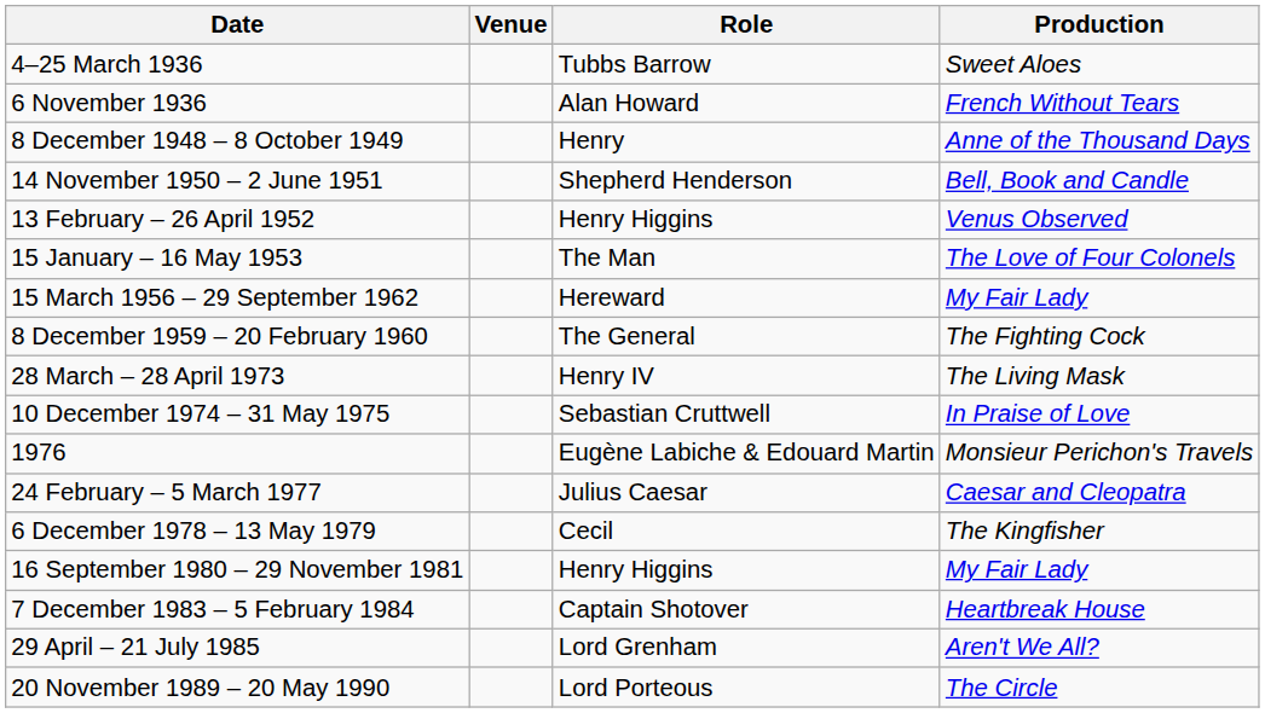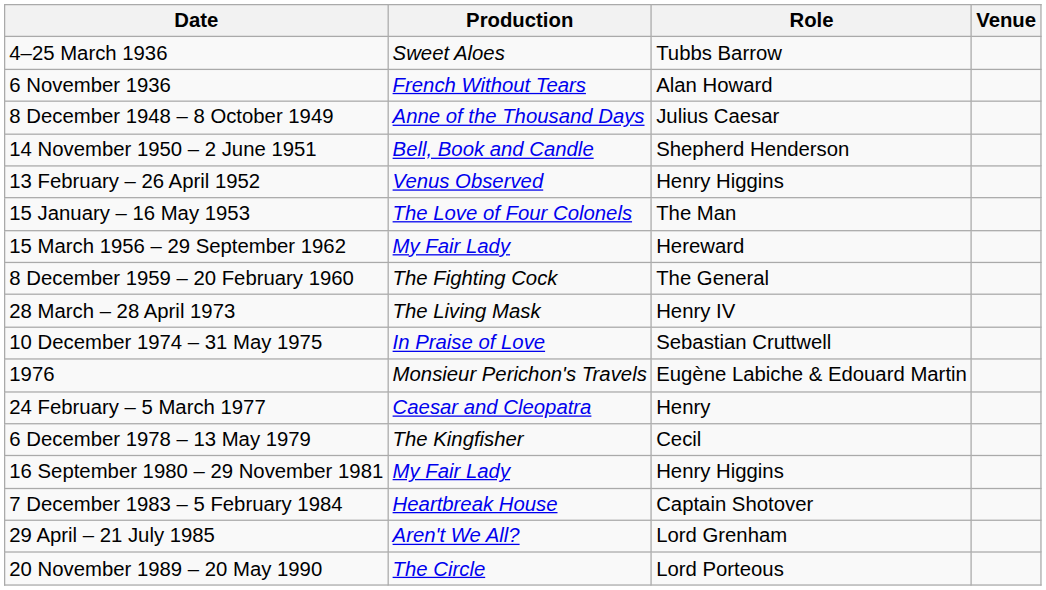columns swapped: Production <-> Venue
8 December 1948 – 8 October 1949 | Role: Henry -> Julius Caesar
24 February – 5 March 1977 | Role: Julius Caesar -> Henry
